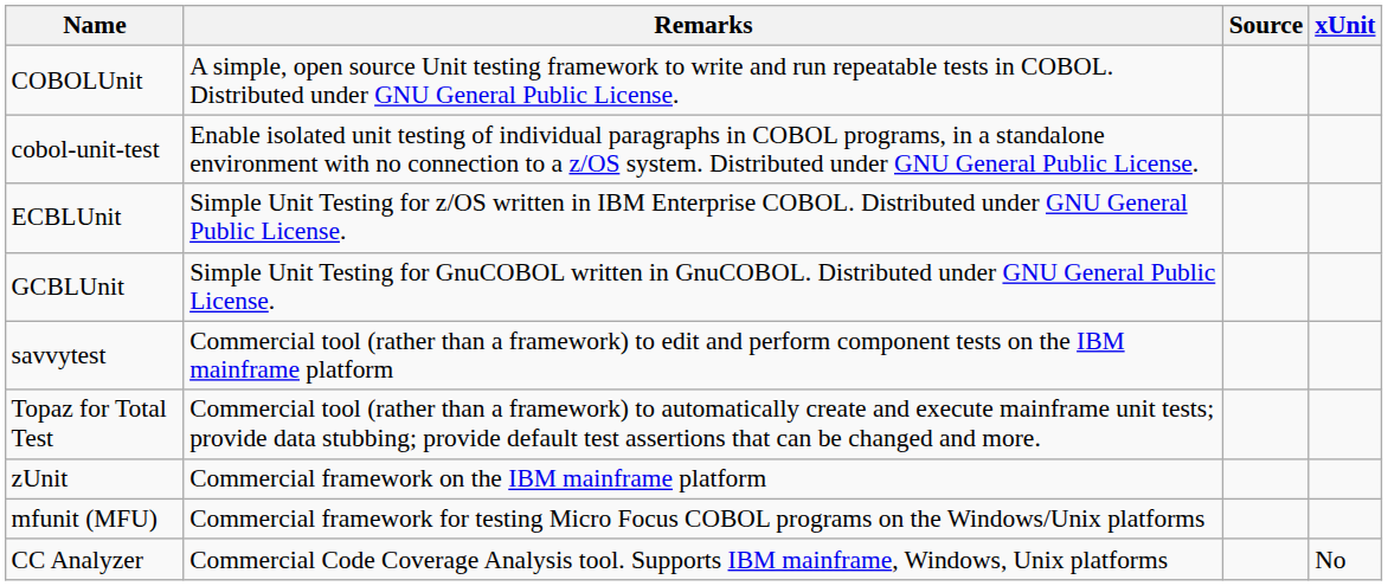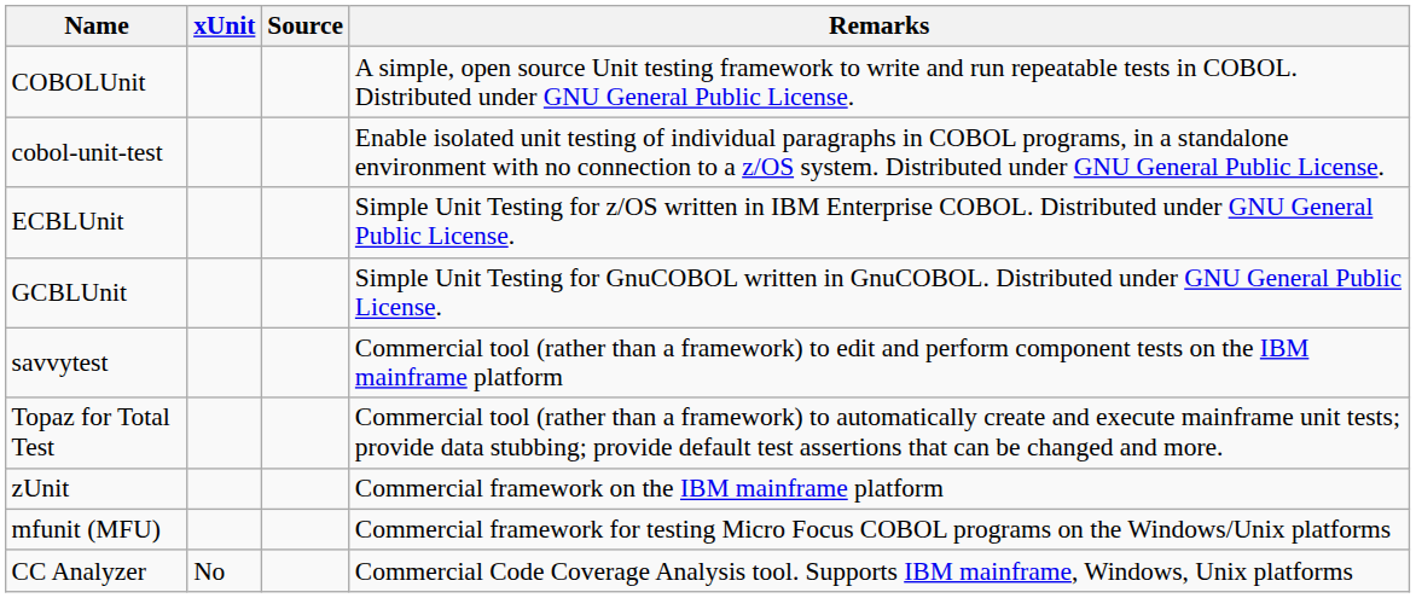columns swapped: xUnit <-> Remarks
